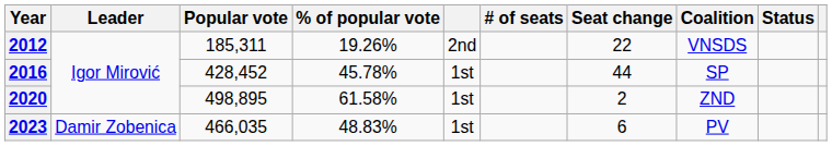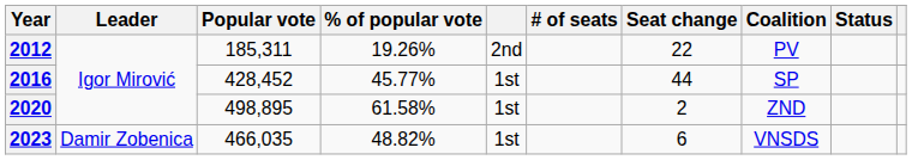2012 | Coalition: VNSDS -> PV
2016 | % of popular vote: 45.78% -> 45.77%
2023 | % of popular vote: 48.83% -> 48.82%
2023 | Coalition: PV -> VNSDS
